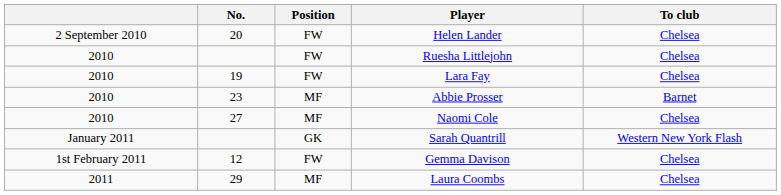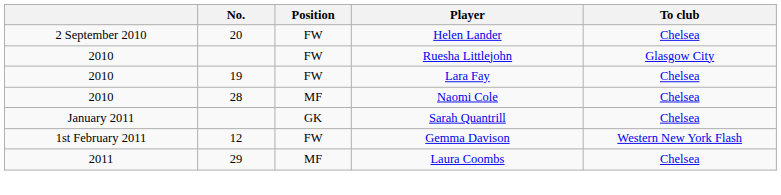Ruesha Littlejohn | To club: Chelsea -> Glasgow City
- row: 2010 | 23 | MF | Abbie Prosser | Barnet
Naomi Cole | No.: 27 -> 28
Sarah Quantrill | To club: Western New York Flash -> Chelsea
Gemma Davison | To club: Chelsea -> Western New York Flash
